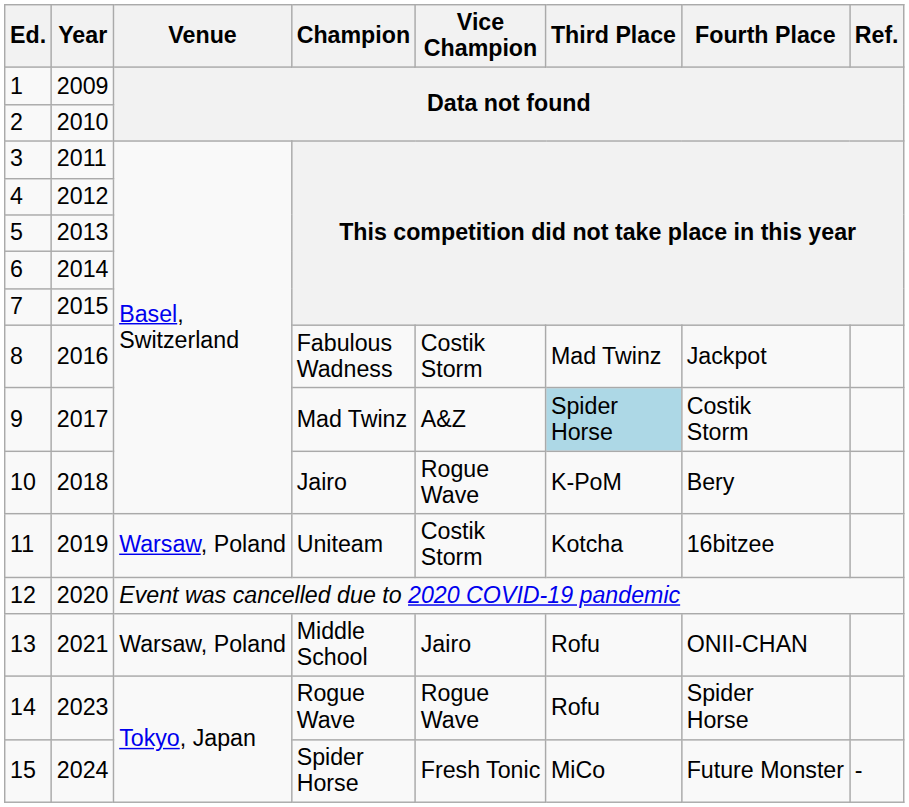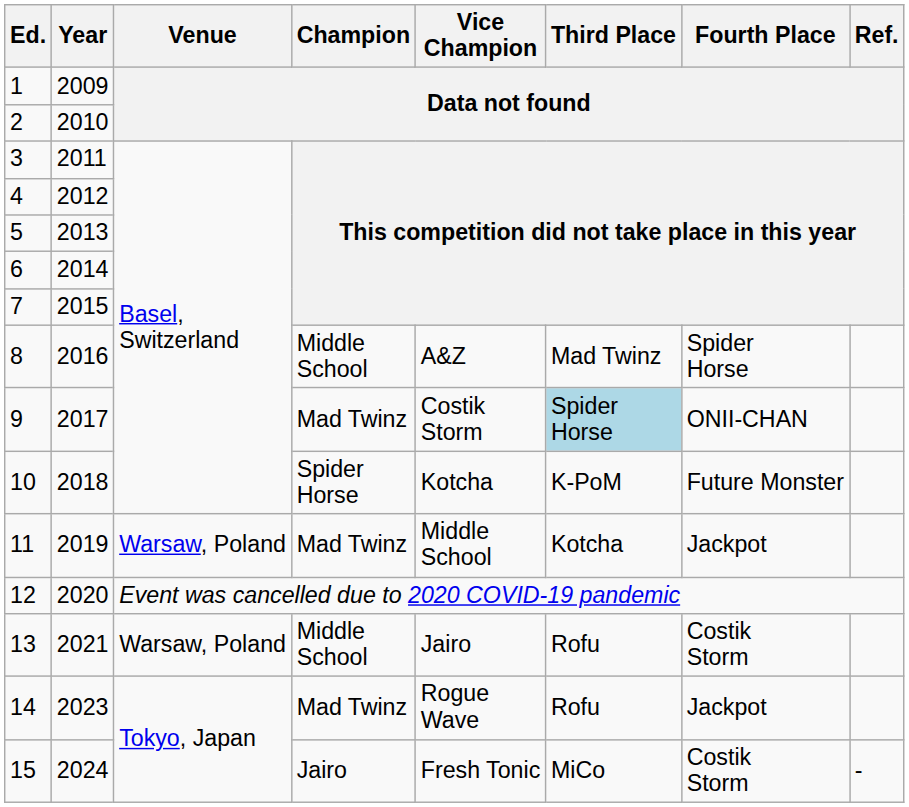8 | Champion: Fabulous Wadness -> Middle School
8 | Vice Champion: Costik Storm -> A&Z
8 | Fourth Place: Jackpot -> Spider Horse
9 | Vice Champion: A&Z -> Costik Storm
9 | Fourth Place: Costik Storm -> ONII-CHAN
10 | Champion: Jairo -> Spider Horse
10 | Vice Champion: Rogue Wave -> Kotcha
10 | Fourth Place: Bery -> Future Monster
11 | Champion: Uniteam -> Mad Twinz
11 | Vice Champion: Costik Storm -> Middle School
11 | Fourth Place: 16bitzee -> Jackpot
13 | Fourth Place: ONII-CHAN -> Costik Storm
14 | Champion: Rogue Wave -> Mad Twinz
14 | Fourth Place: Spider Horse -> Jackpot
15 | Champion: Spider Horse -> Jairo
15 | Fourth Place: Future Monster -> Costik Storm
